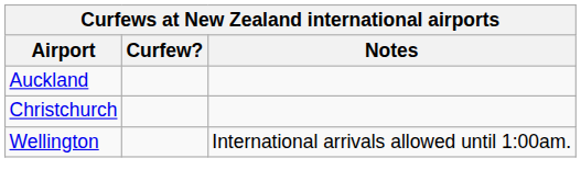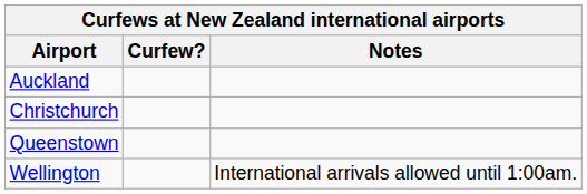+ row: Queenstown
